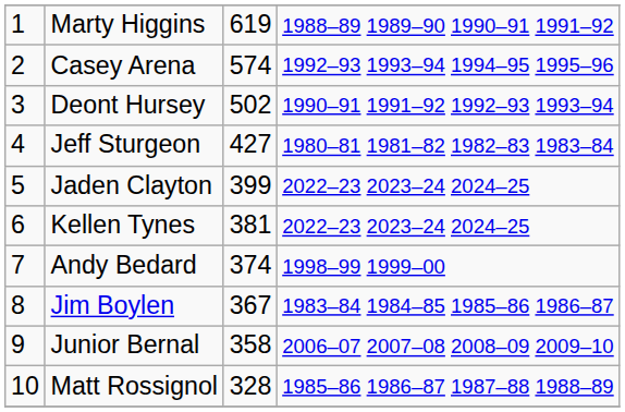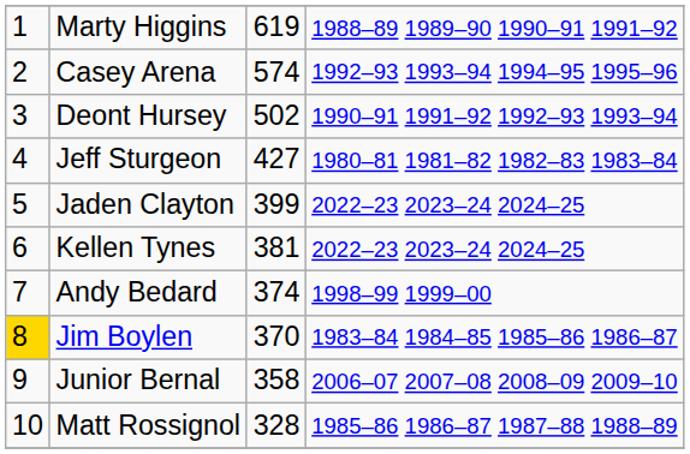Jim Boylen | column 1: no background -> gold background
Jim Boylen | column 3: 367 -> 370
